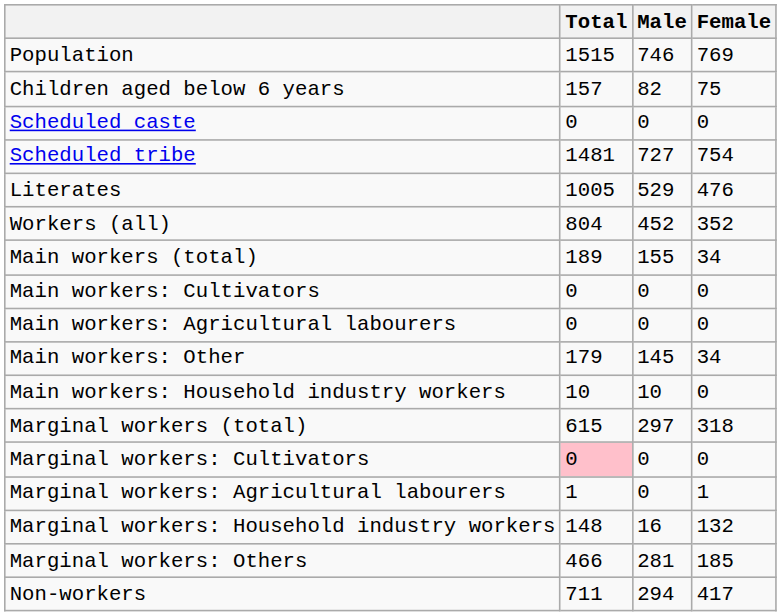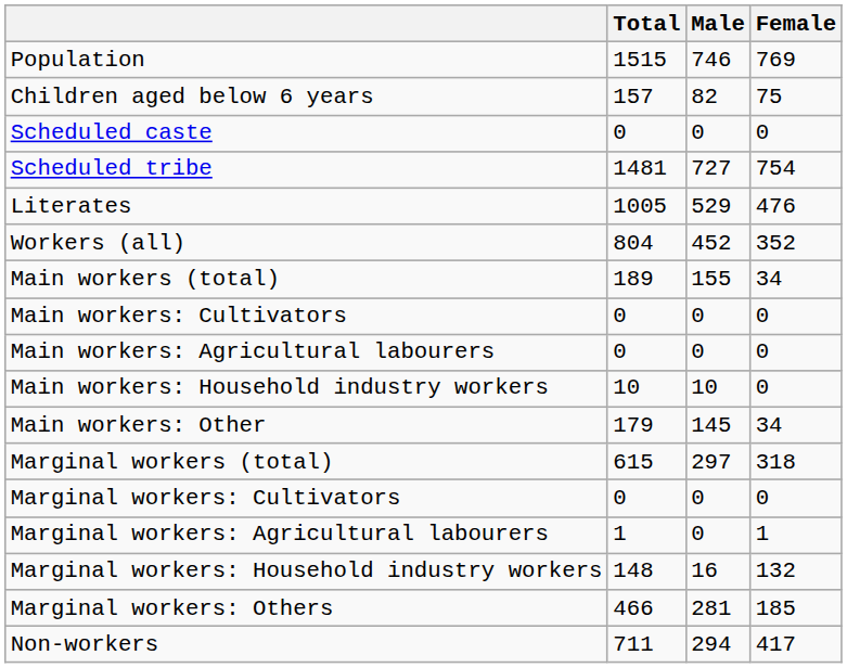rows swapped: Main workers: Household industry workers <-> Main workers: Other
Marginal workers: Cultivators | Total: pink background -> no background
